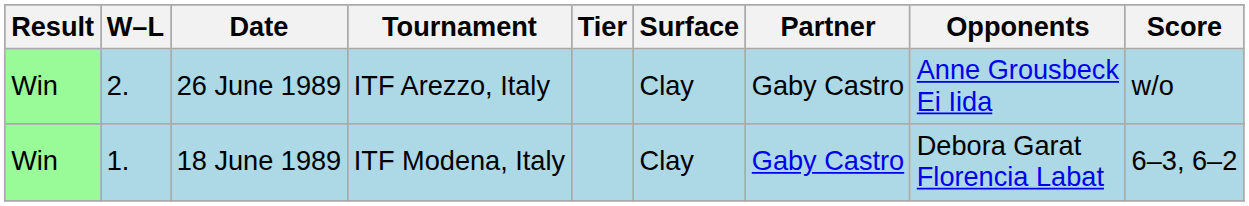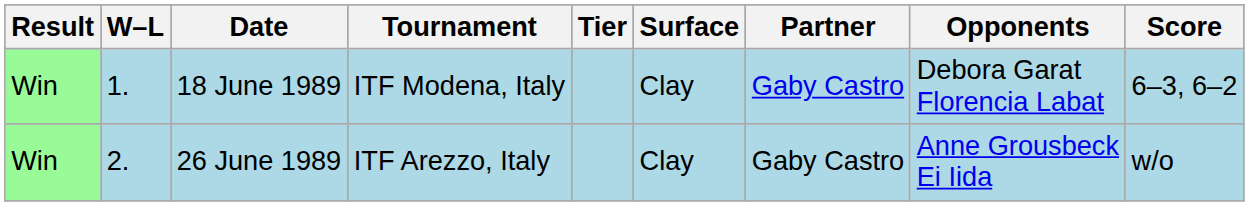rows swapped: 18 June 1989 <-> 26 June 1989
